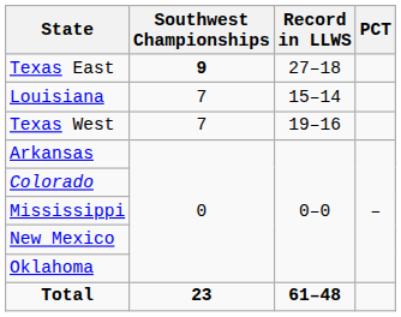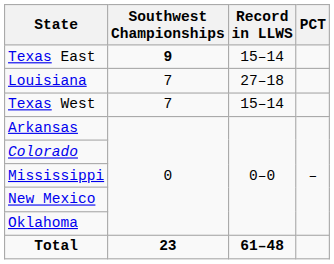Texas East | Record in LLWS: 27–18 -> 15–14
Louisiana | Record in LLWS: 15–14 -> 27–18
Texas West | Record in LLWS: 19–16 -> 15–14
